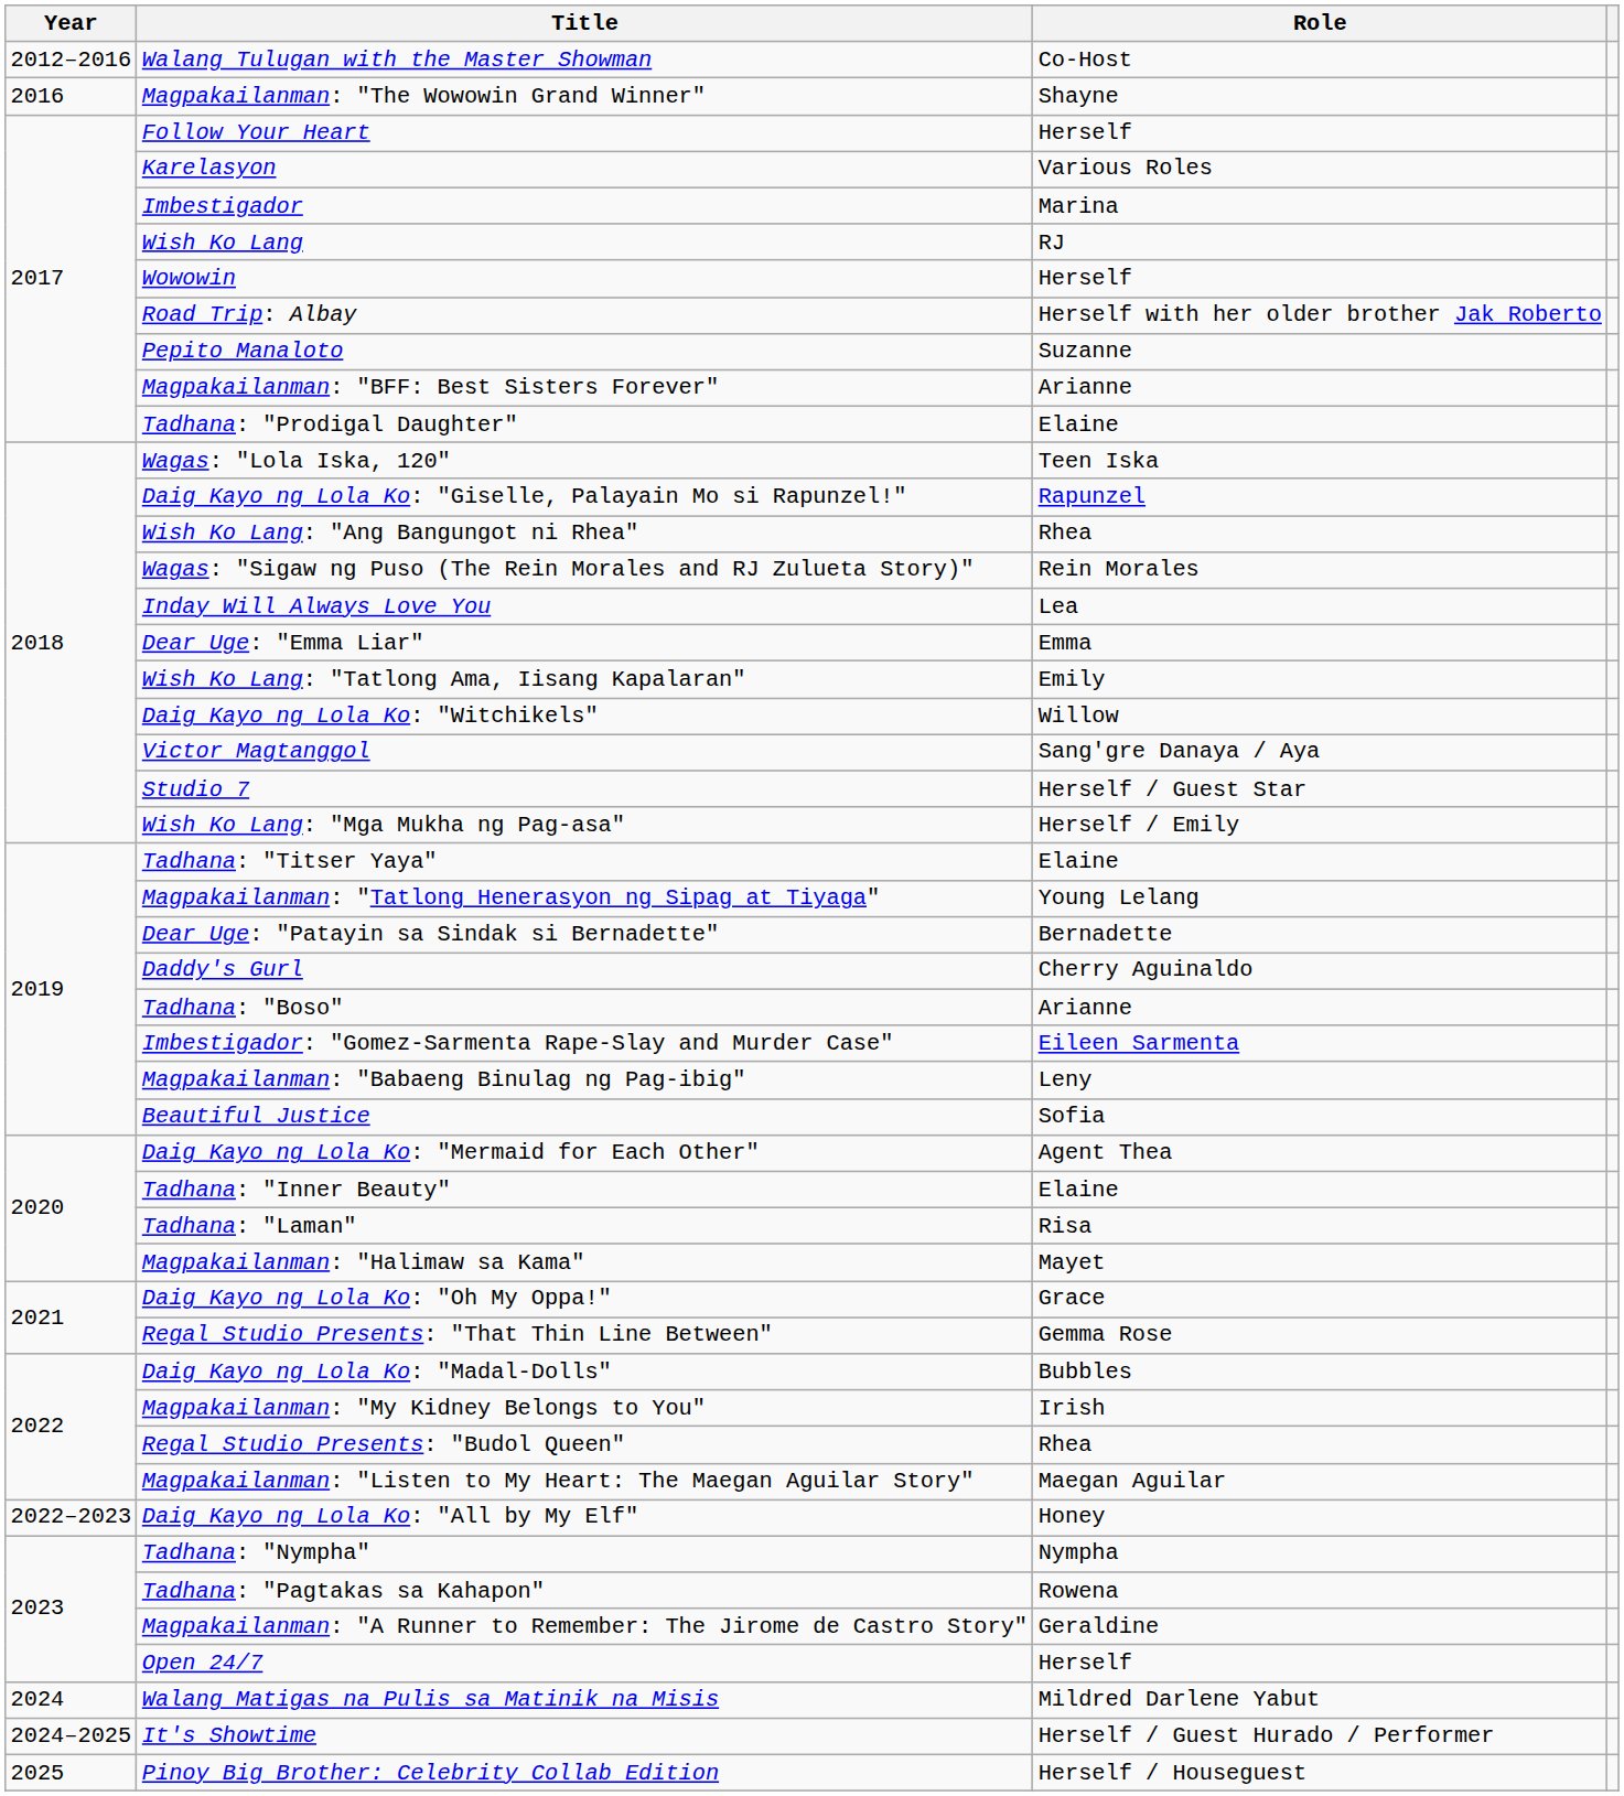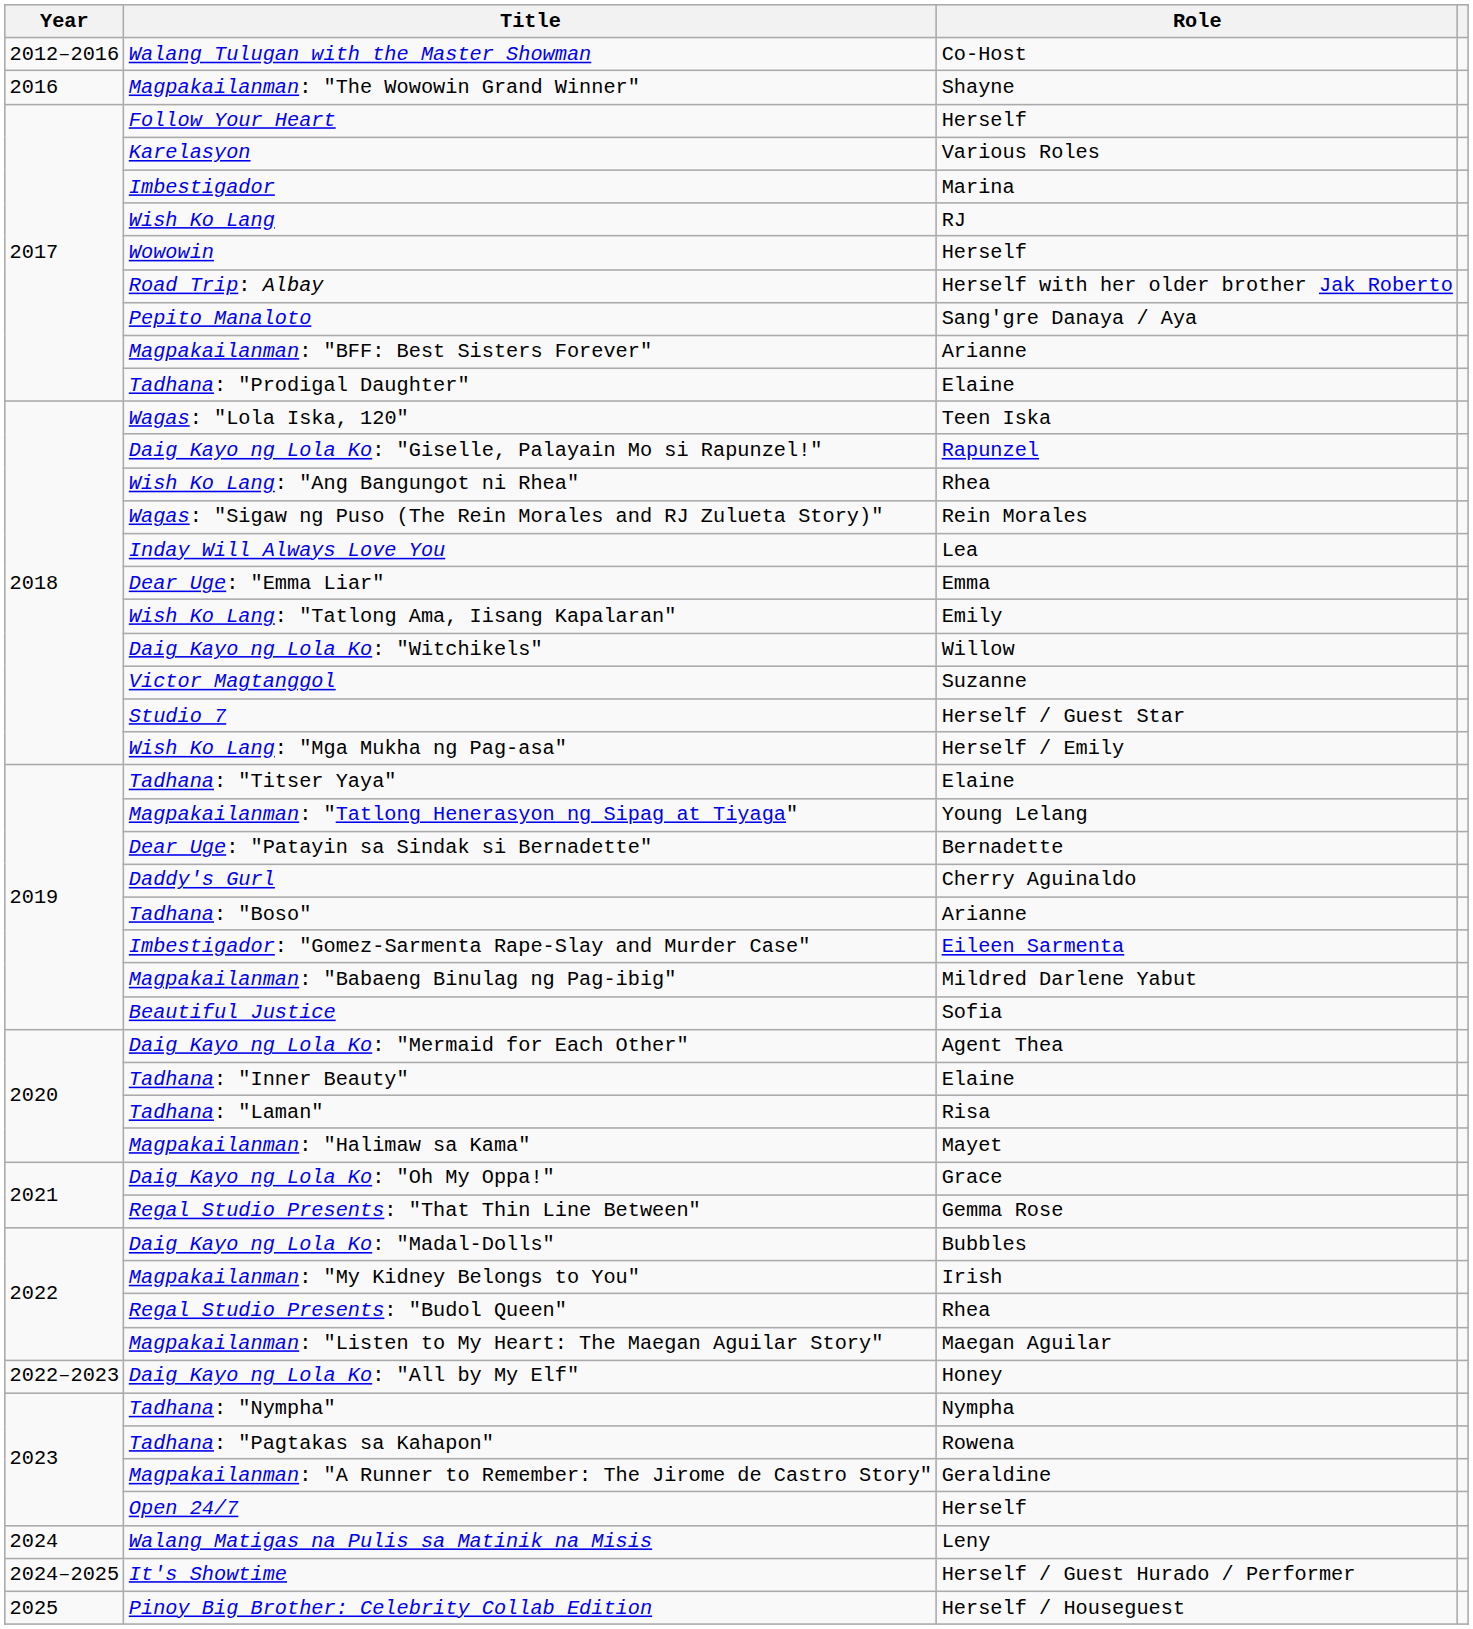Pepito Manaloto | Role: Suzanne -> Sang'gre Danaya / Aya
Victor Magtanggol | Role: Sang'gre Danaya / Aya -> Suzanne
Magpakailanman: "Babaeng Binulag ng Pag-ibig" | Role: Leny -> Mildred Darlene Yabut
Walang Matigas na Pulis sa Matinik na Misis | Role: Mildred Darlene Yabut -> Leny
